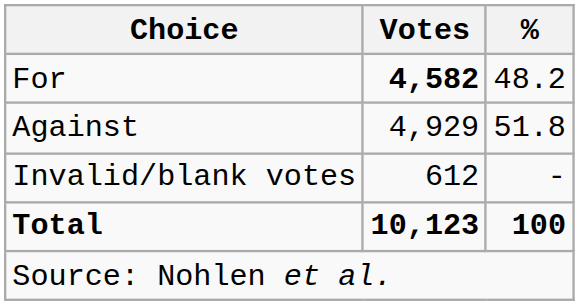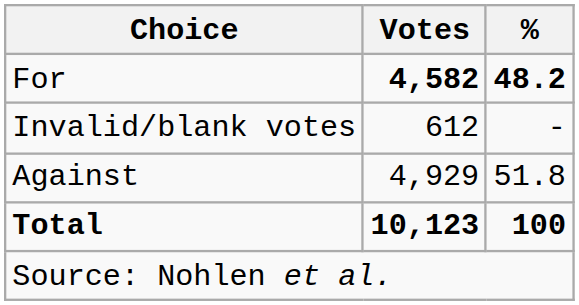For | %: normal -> bold
rows swapped: Against <-> Invalid/blank votes
